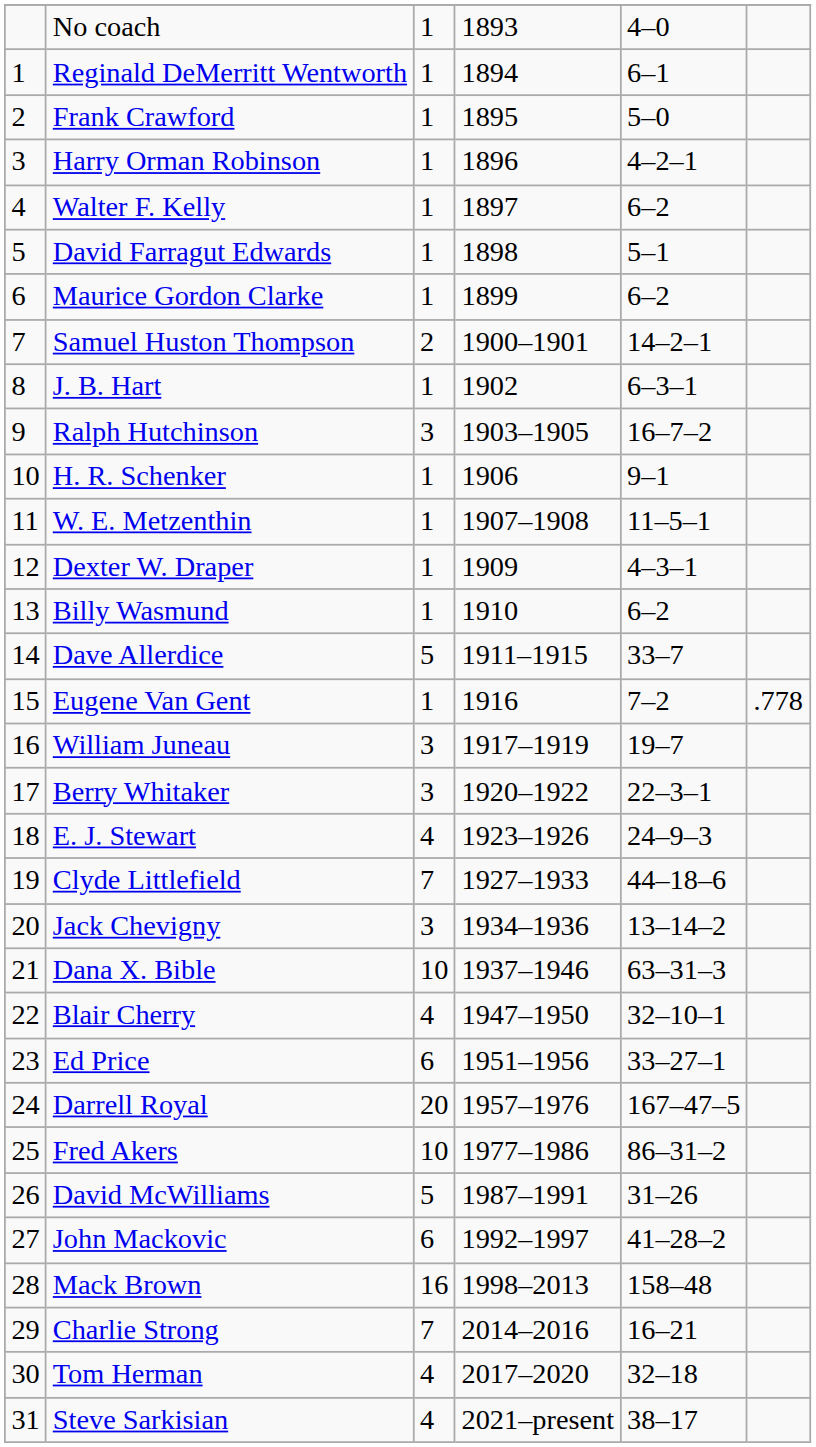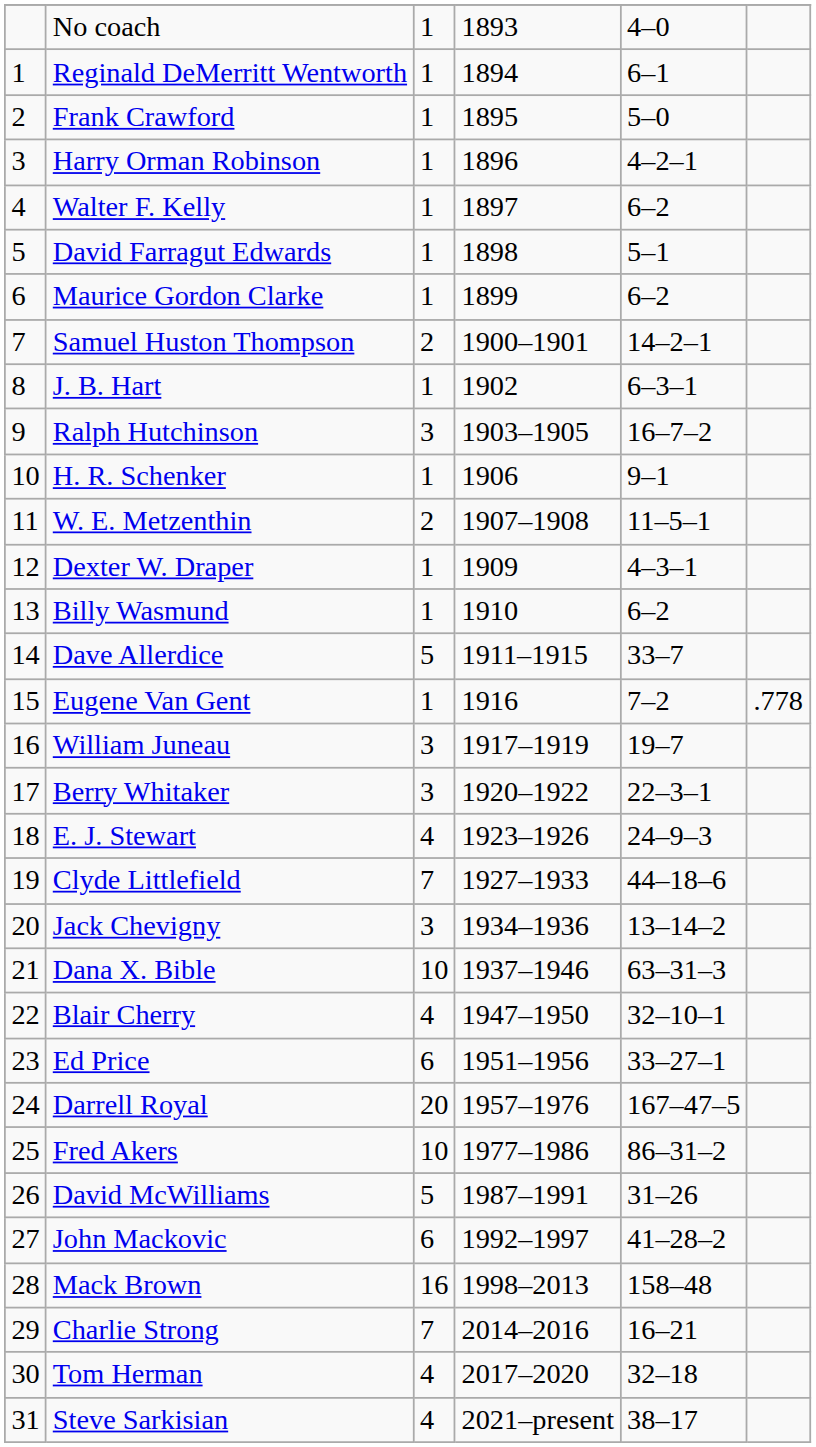W. E. Metzenthin | column 3: 1 -> 2
